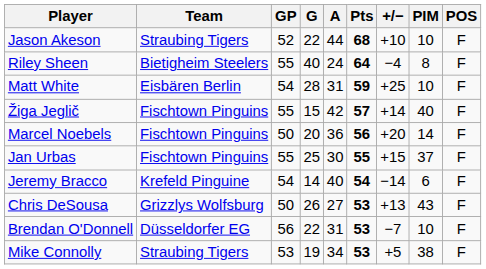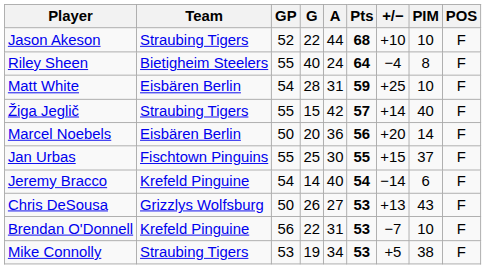Žiga Jeglič | Team: Fischtown Pinguins -> Straubing Tigers
Marcel Noebels | Team: Fischtown Pinguins -> Eisbären Berlin
Brendan O'Donnell | Team: Düsseldorfer EG -> Krefeld Pinguine
